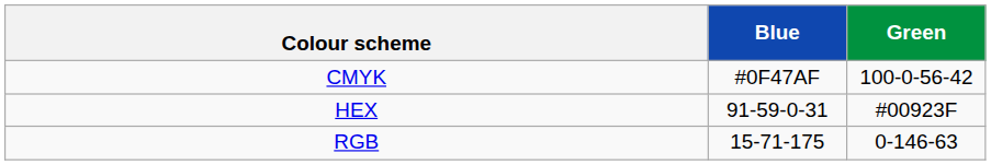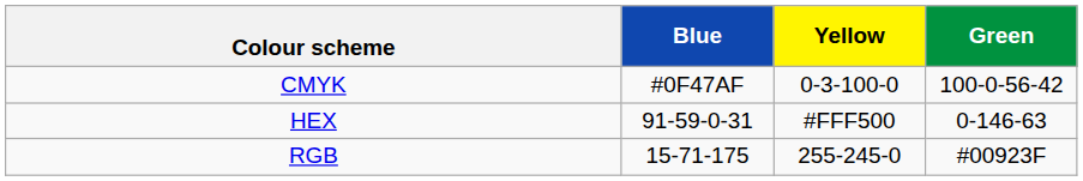+ column: Yellow | 0-3-100-0 | #FFF500 | 255-245-0
HEX | Green: #00923F -> 0-146-63
RGB | Green: 0-146-63 -> #00923F
